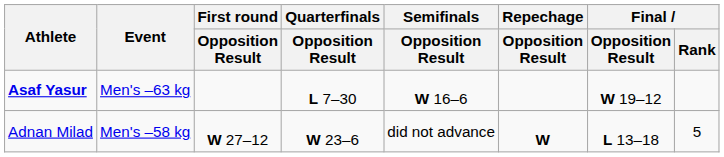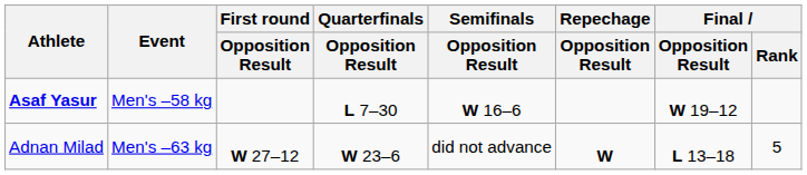Asaf Yasur | Event: Men's –63 kg -> Men's –58 kg
Adnan Milad | Event: Men's –58 kg -> Men's –63 kg
